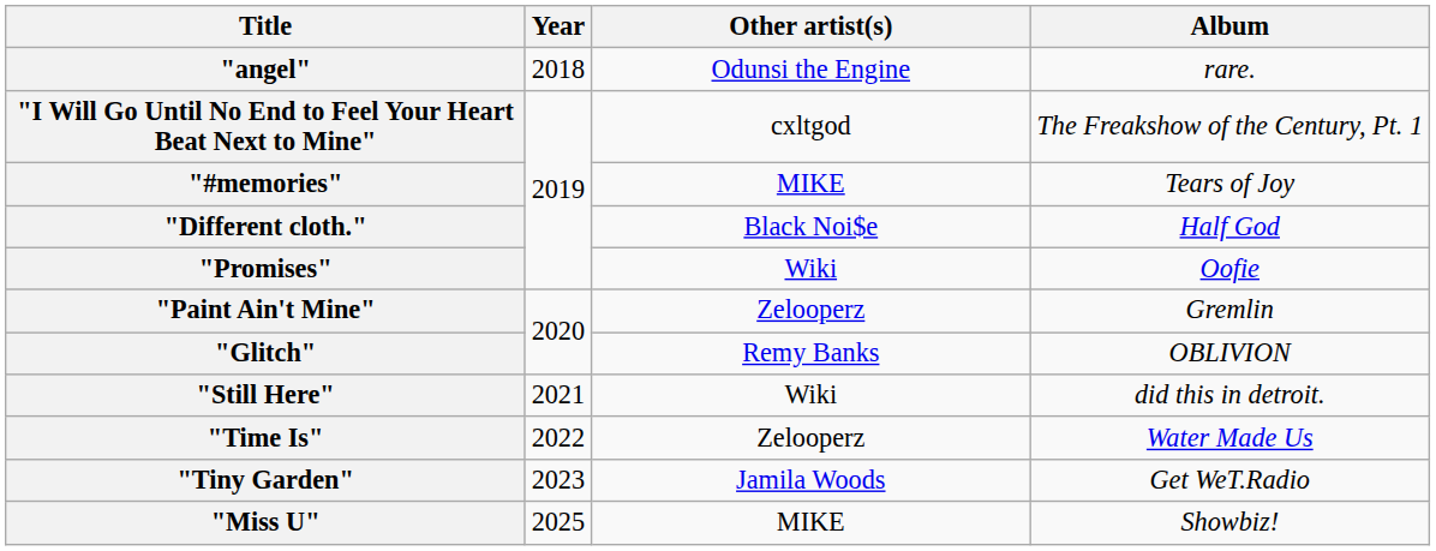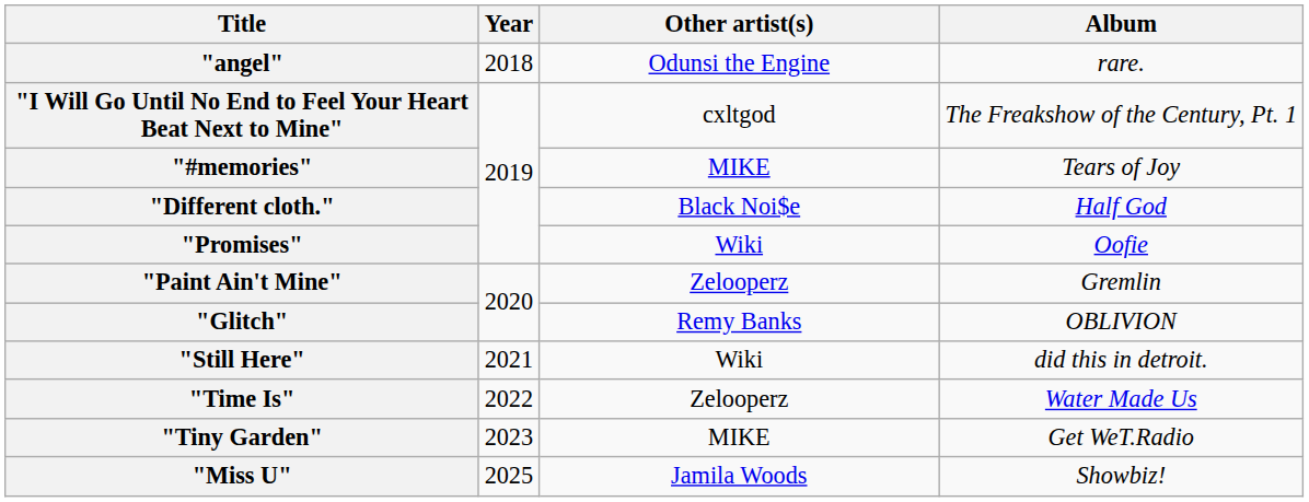"Tiny Garden" | Other artist(s): Jamila Woods -> MIKE
"Miss U" | Other artist(s): MIKE -> Jamila Woods
